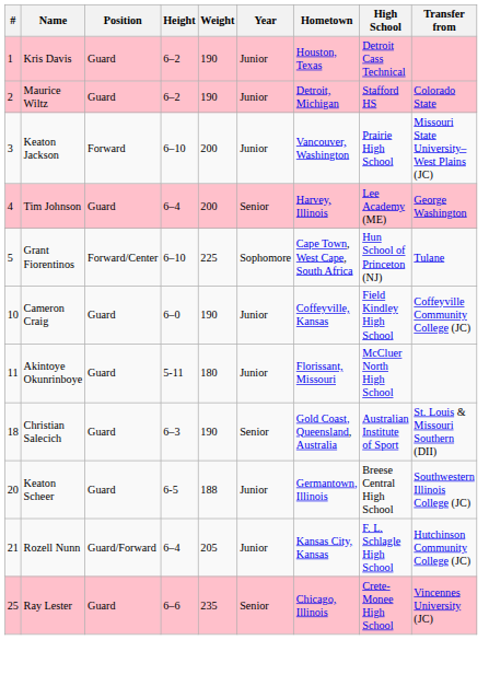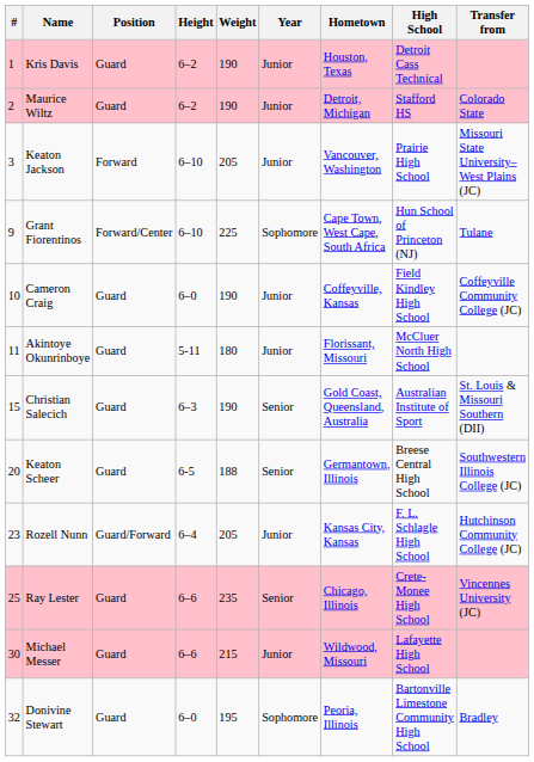Keaton Jackson | Weight: 200 -> 205
- row: 4 | Tim Johnson | Guard | 6–4 | 200 | Senior | Harvey, Illinois | Lee Academy (ME) | George Washington
Grant Fiorentinos | #: 5 -> 9
Christian Salecich | #: 18 -> 15
Keaton Scheer | Year: Junior -> Senior
Rozell Nunn | #: 21 -> 23
+ row: 30 | Michael Messer | Guard | 6–6 | 215 | Junior | Wildwood, Missouri | Lafayette High School
+ row: 32 | Donivine Stewart | Guard | 6–0 | 195 | Sophomore | Peoria, Illinois | Bartonville Limestone Community High School | Bradley
